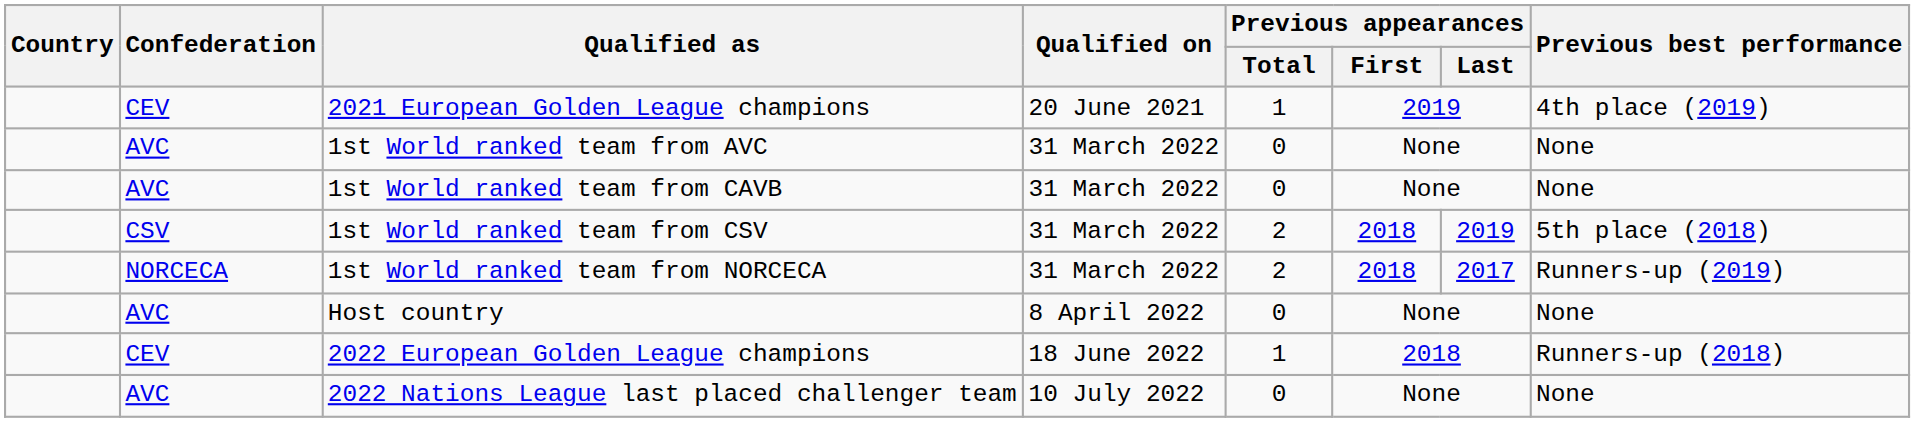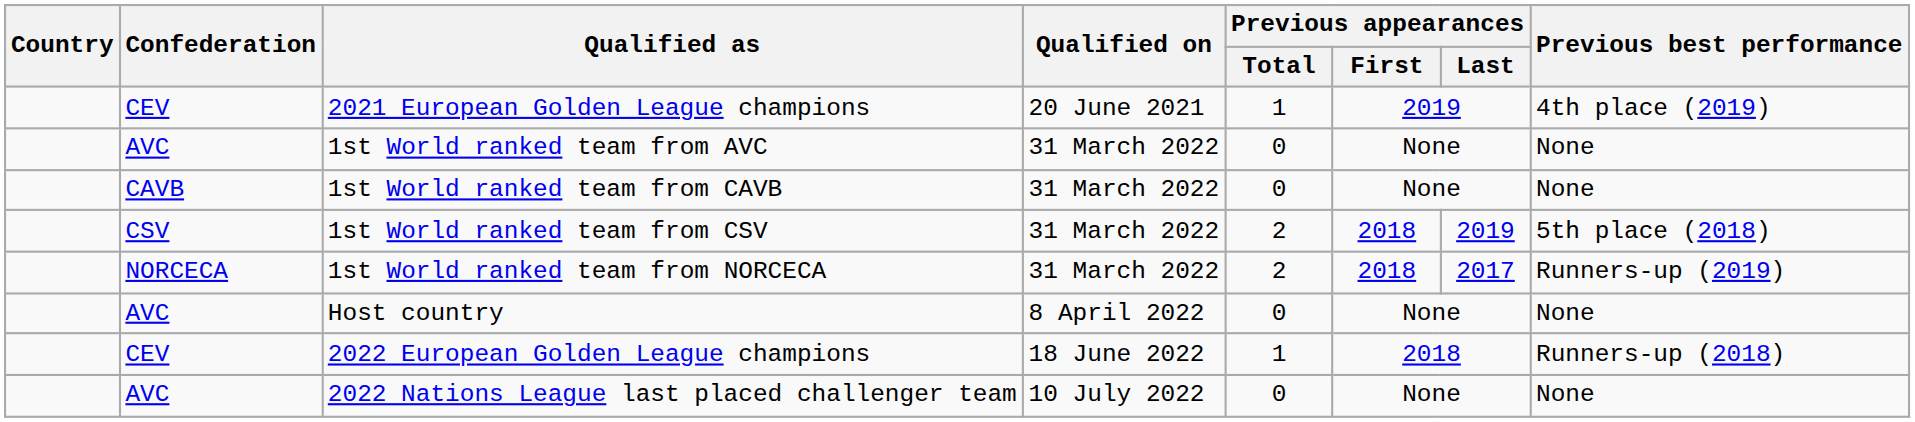1st World ranked team from CAVB | Confederation: AVC -> CAVB
